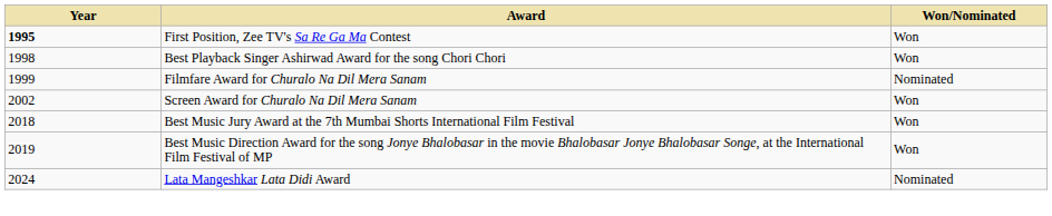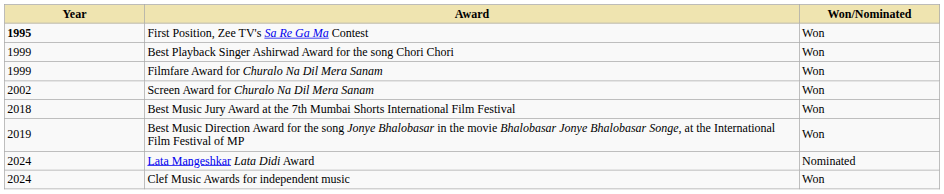Best Playback Singer Ashirwad Award for the song Chori Chori | Year: 1998 -> 1999
Filmfare Award for Churalo Na Dil Mera Sanam | Won/Nominated: Nominated -> Won
+ row: 2024 | Clef Music Awards for independent music | Won
